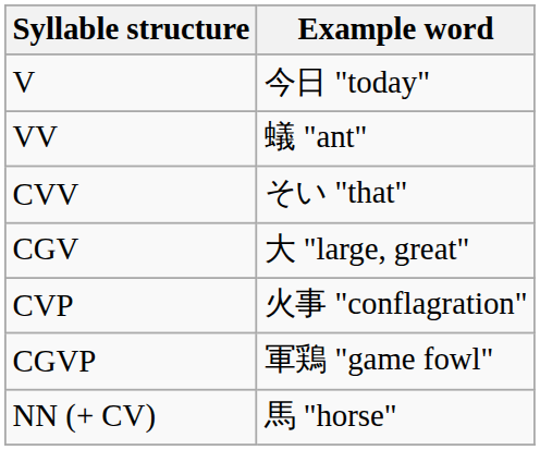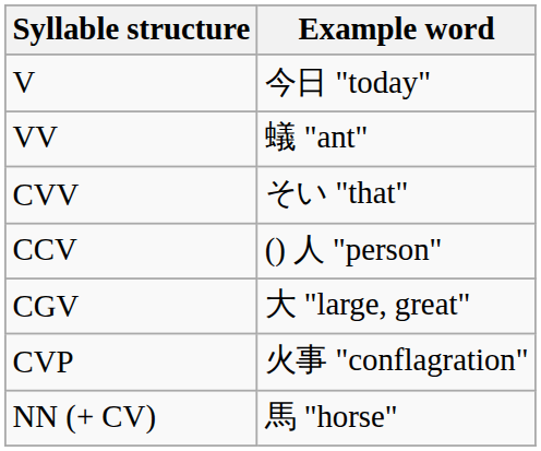+ row: CCV | () 人 "person"
- row: CGVP | 軍鶏 "game fowl"
